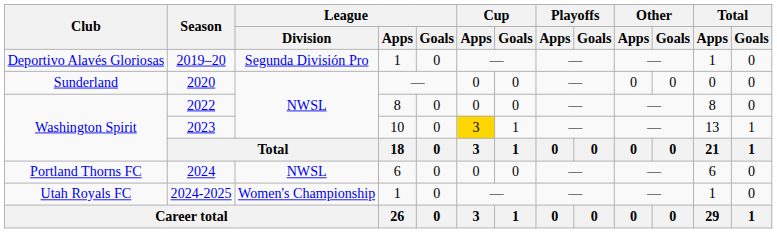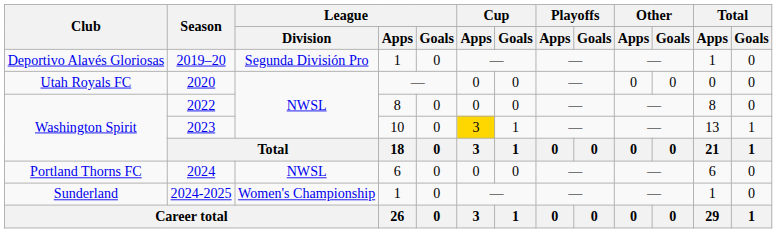2020 | Club: Sunderland -> Utah Royals FC
2024-2025 | Club: Utah Royals FC -> Sunderland
